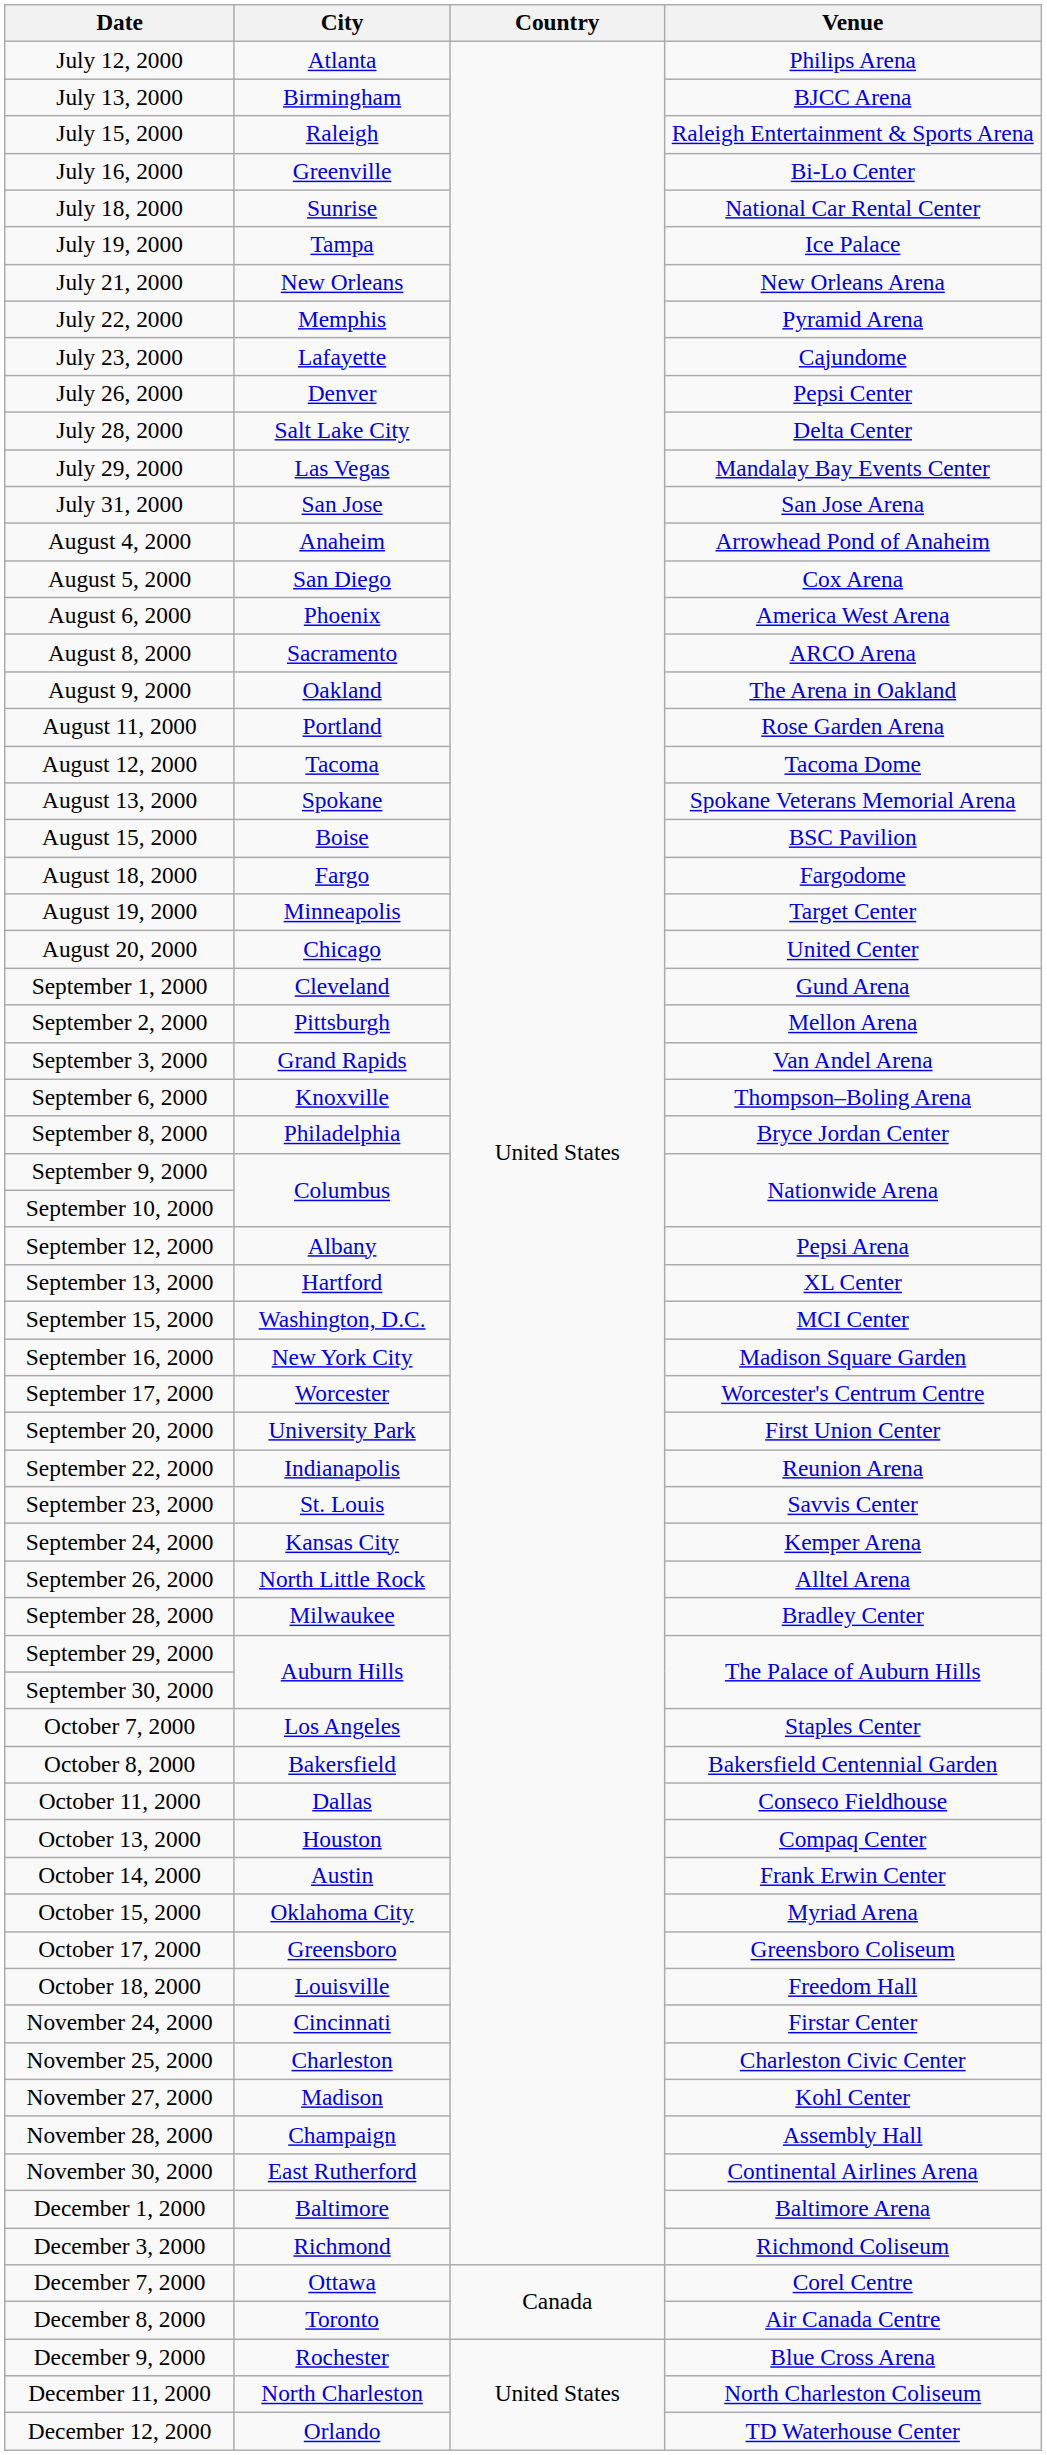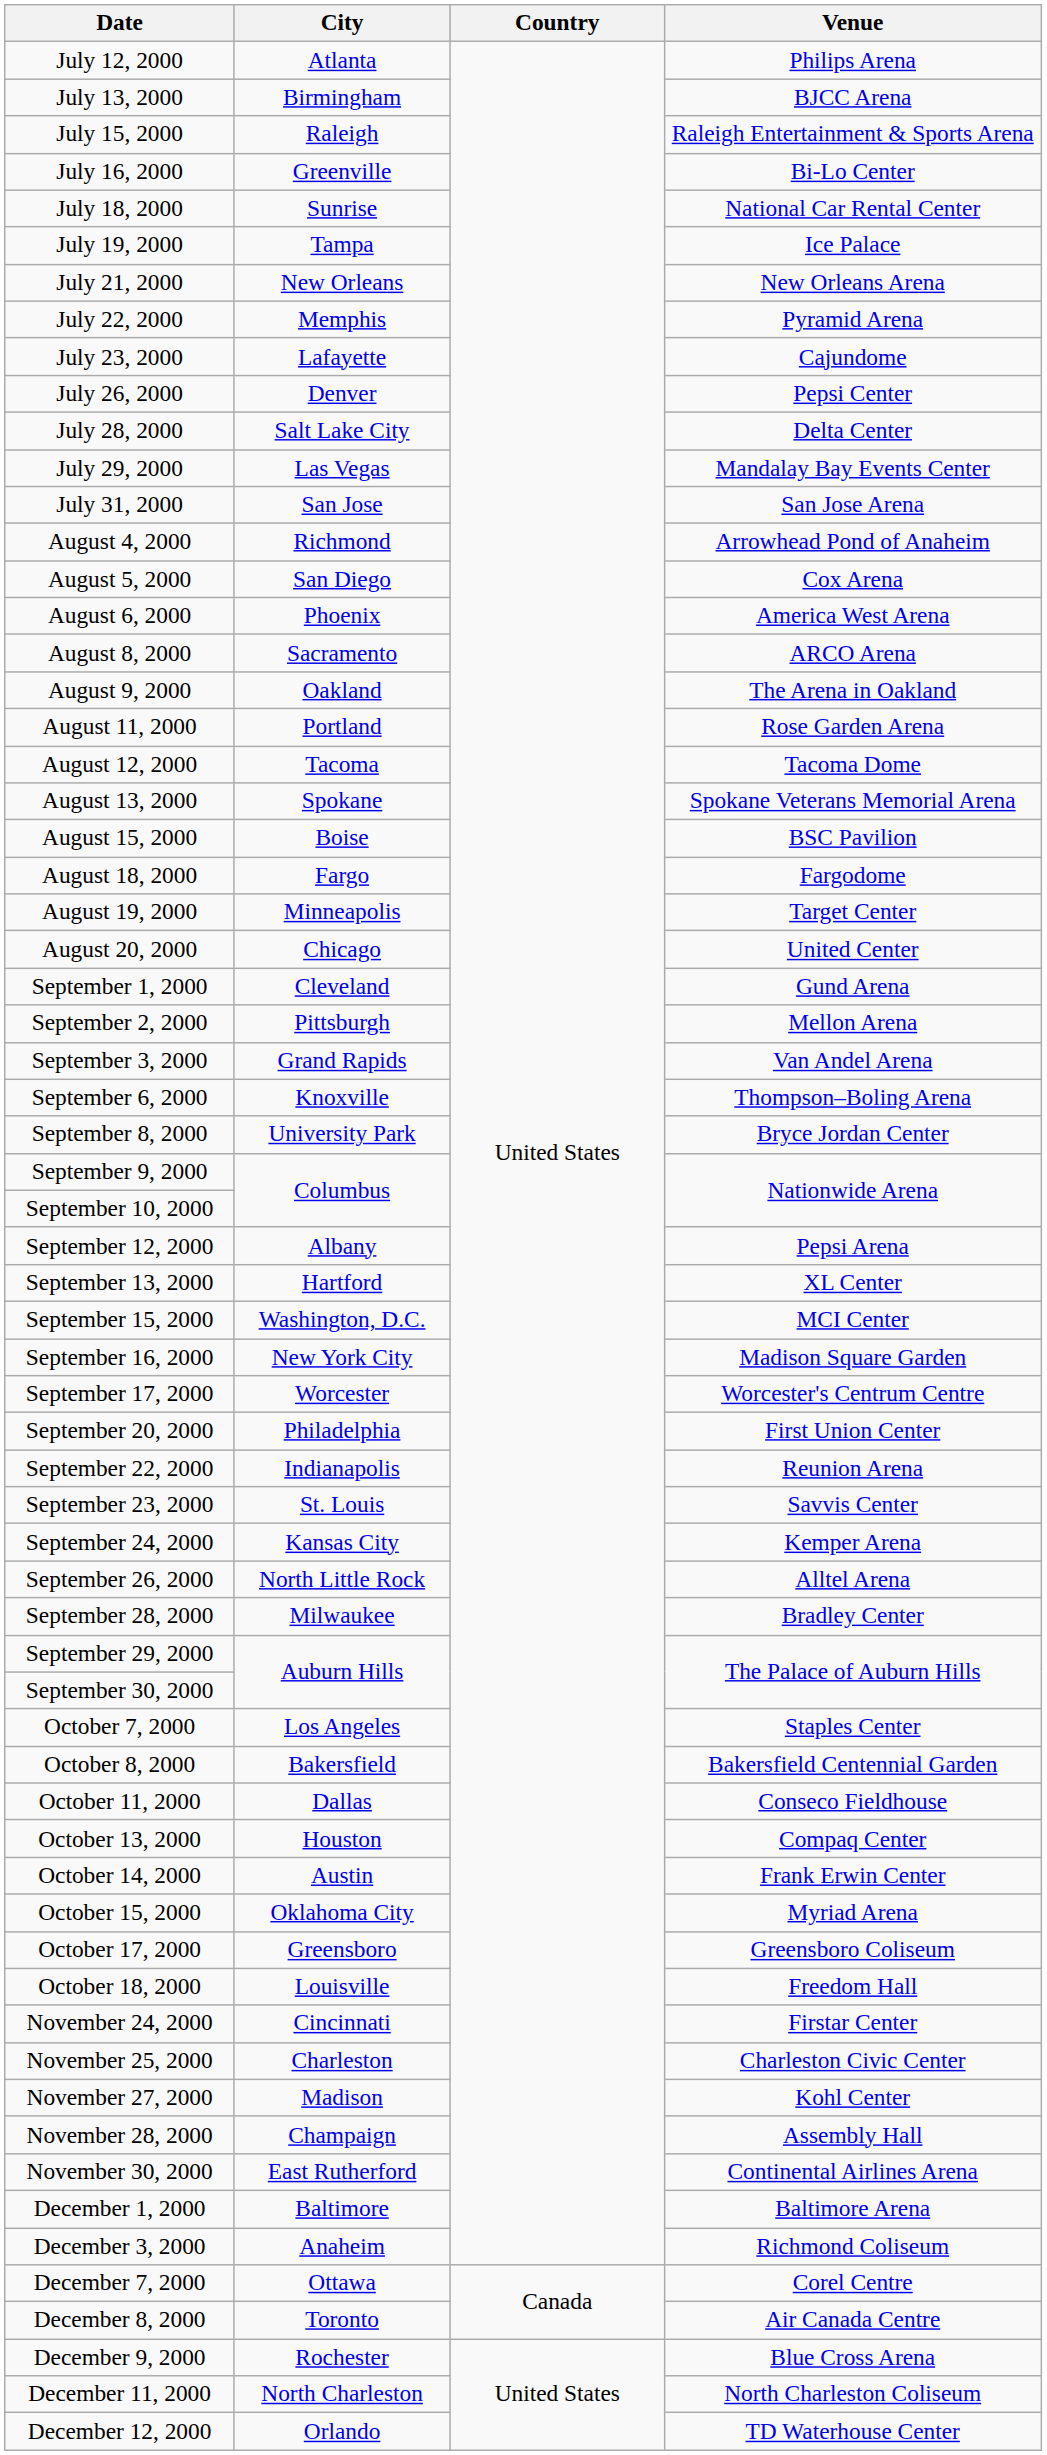August 4, 2000 | City: Anaheim -> Richmond
September 8, 2000 | City: Philadelphia -> University Park
September 20, 2000 | City: University Park -> Philadelphia
December 3, 2000 | City: Richmond -> Anaheim
